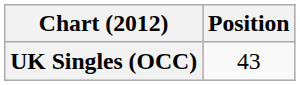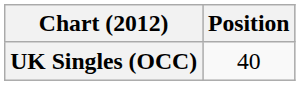UK Singles (OCC) | Position: 43 -> 40
